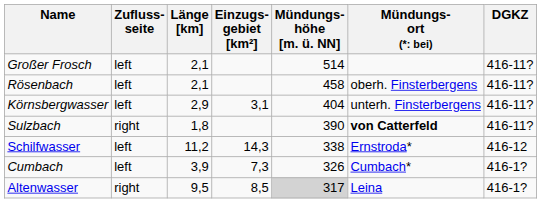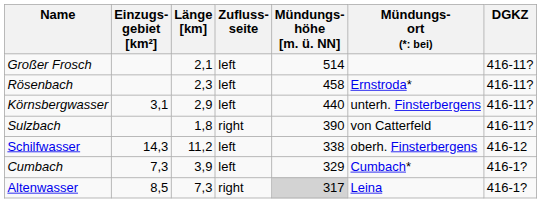columns swapped: Zufluss- seite <-> Einzugs- gebiet [km²]
Rösenbach | Länge [km]: 2,1 -> 2,3
Rösenbach | column 6: oberh. Finsterbergens -> Ernstroda*
Körnsbergwasser | Mündungs- höhe [m. ü. NN]: 404 -> 440
Sulzbach | column 6: bold -> normal
Schilfwasser | column 6: Ernstroda* -> oberh. Finsterbergens
Cumbach | Mündungs- höhe [m. ü. NN]: 326 -> 329
Altenwasser | Länge [km]: 9,5 -> 7,3
